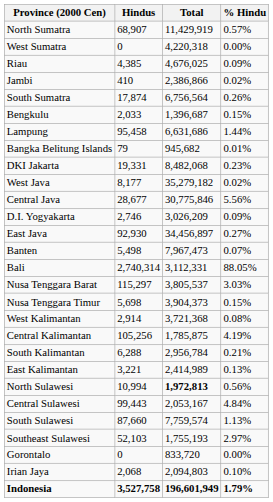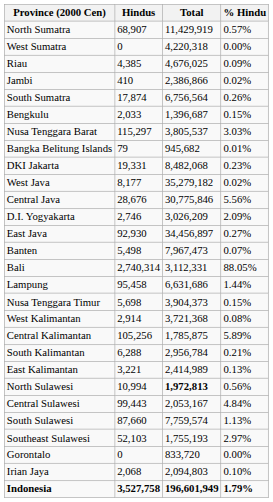rows swapped: Lampung <-> Nusa Tenggara Barat
Central Java | Hindus: 28,677 -> 28,676
D.I. Yogyakarta | % Hindu: 0.09% -> 2.09%
Central Kalimantan | % Hindu: 4.19% -> 5.89%
